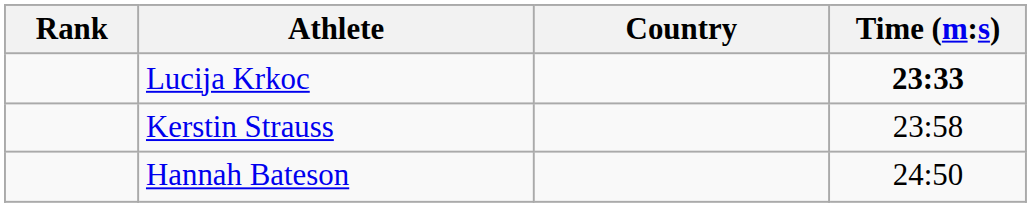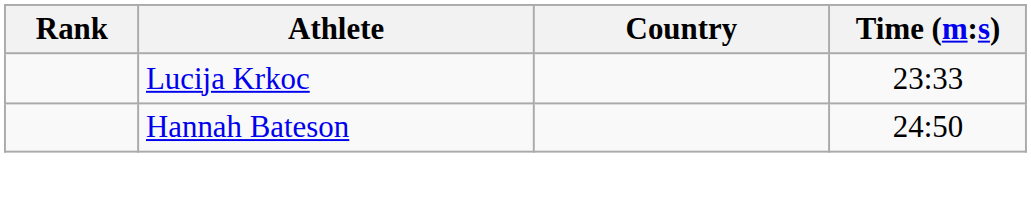Lucija Krkoc | Time (m:s): bold -> normal
- row: Kerstin Strauss | 23:58
